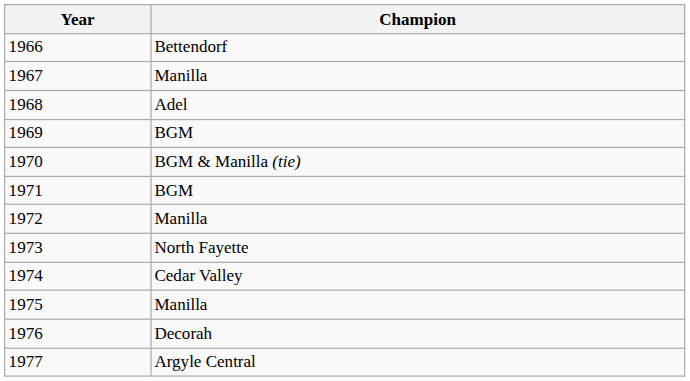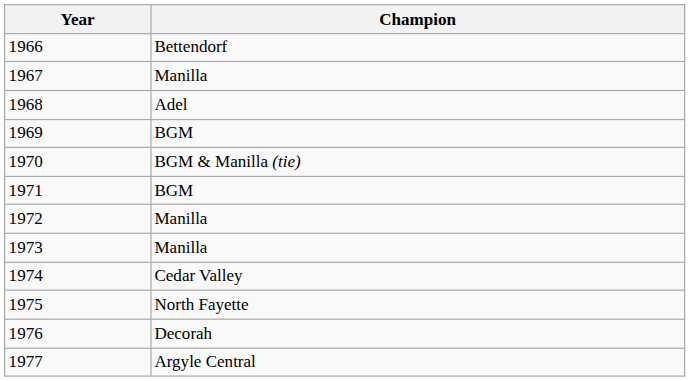1973 | Champion: North Fayette -> Manilla
1975 | Champion: Manilla -> North Fayette
